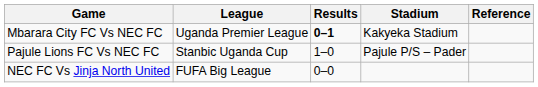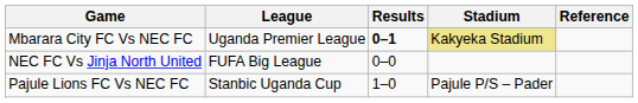Mbarara City FC Vs NEC FC | Stadium: no background -> khaki background
rows swapped: Pajule Lions FC Vs NEC FC <-> NEC FC Vs Jinja North United
